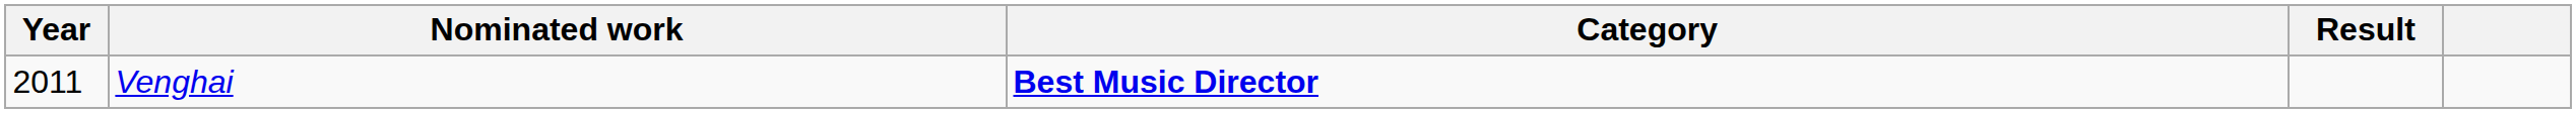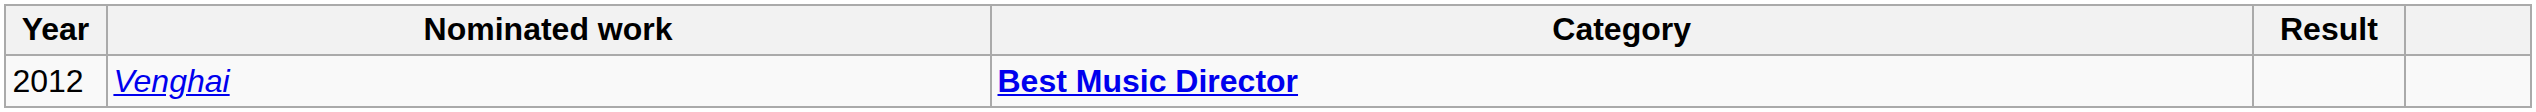Venghai | Year: 2011 -> 2012
